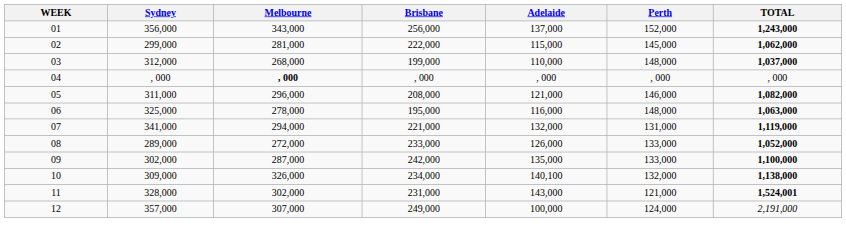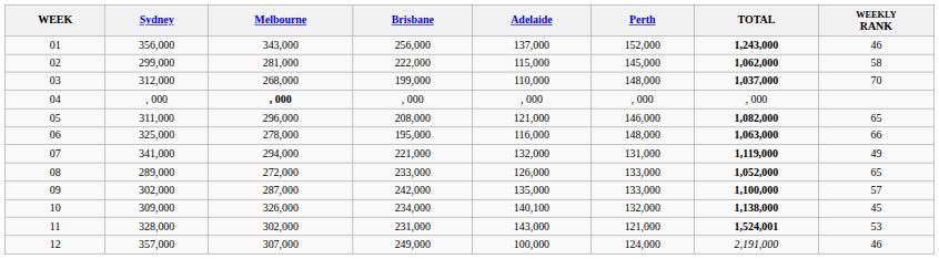+ column: WEEKLY RANK | 46 | 58 | 70 | 65 | 66 | 49 | 65 | 57 | 45 | 53 | 46
